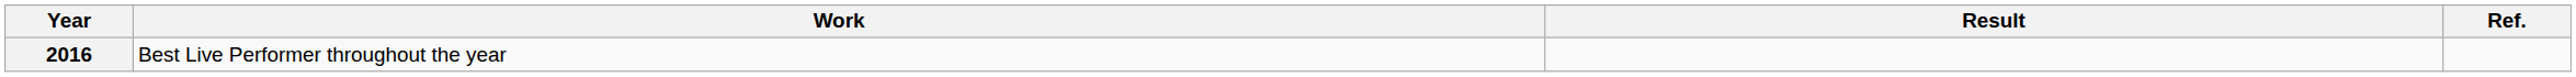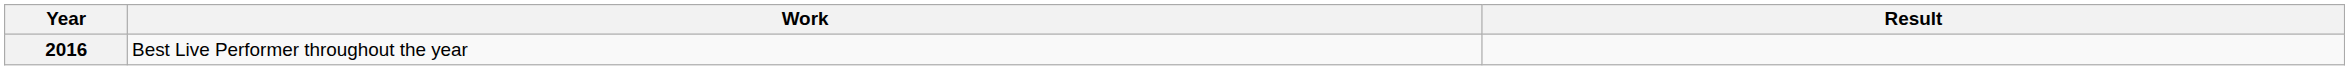- column: Ref.
